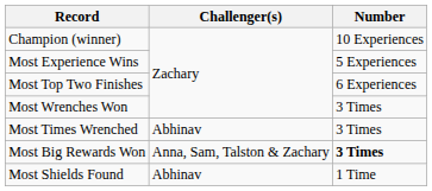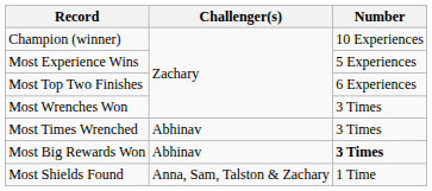Most Big Rewards Won | Challenger(s): Anna, Sam, Talston & Zachary -> Abhinav
Most Shields Found | Challenger(s): Abhinav -> Anna, Sam, Talston & Zachary
